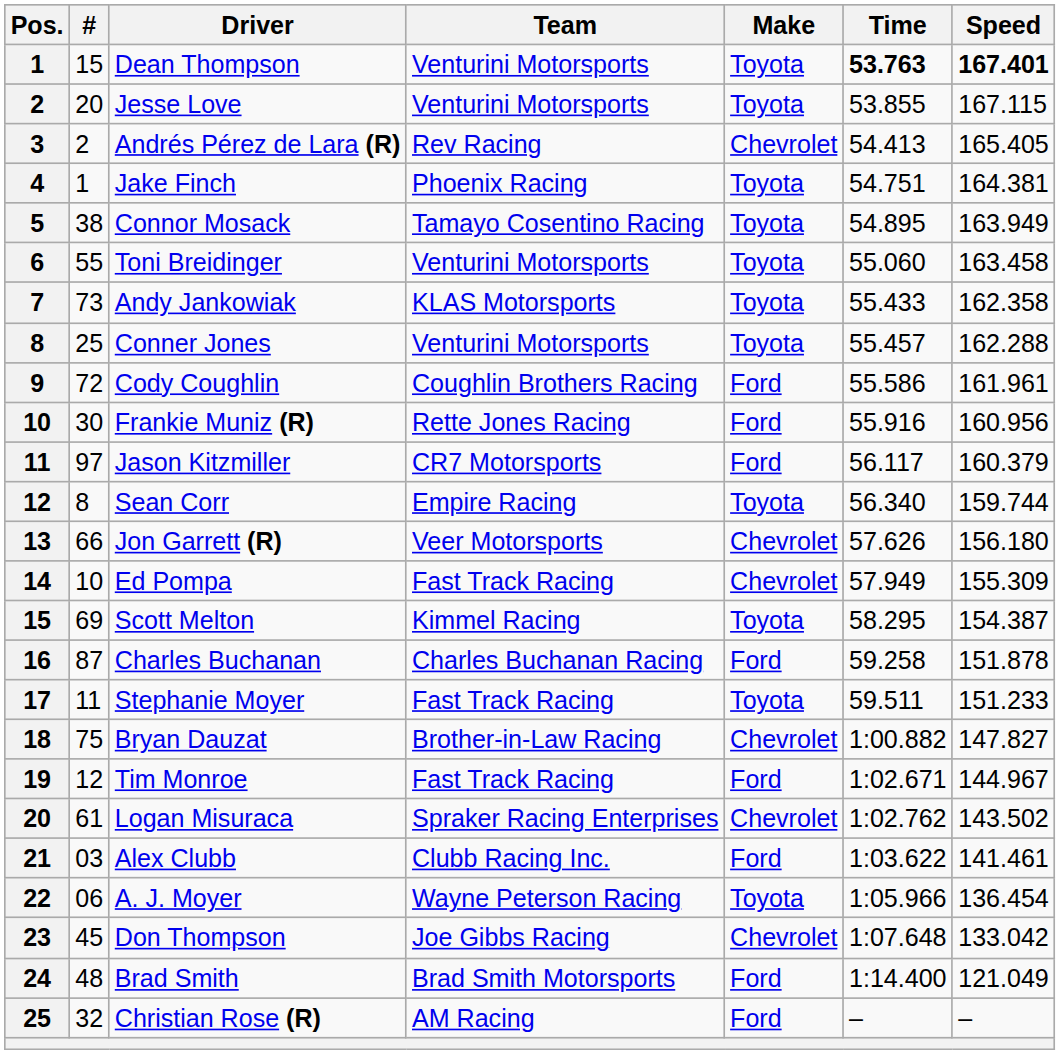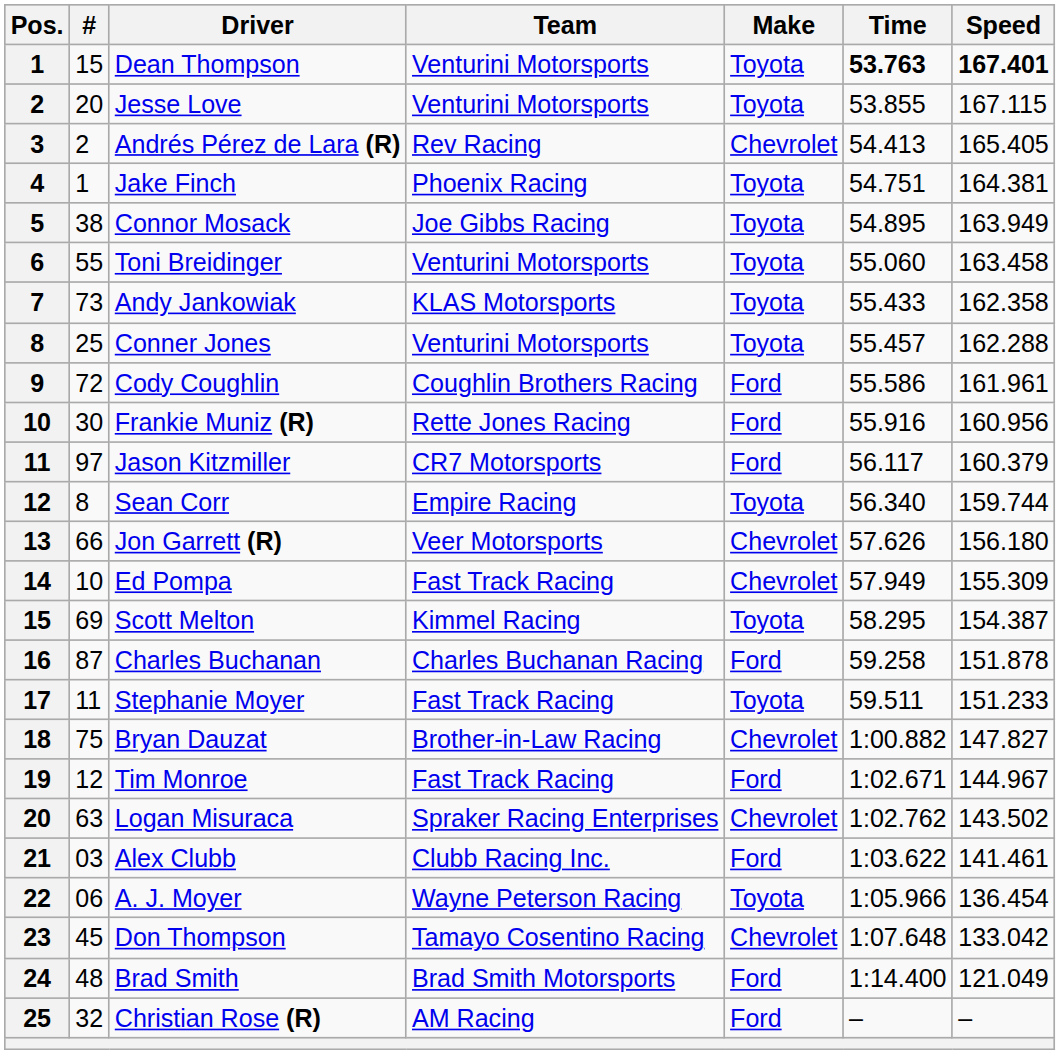Connor Mosack | Team: Tamayo Cosentino Racing -> Joe Gibbs Racing
Logan Misuraca | #: 61 -> 63
Don Thompson | Team: Joe Gibbs Racing -> Tamayo Cosentino Racing
